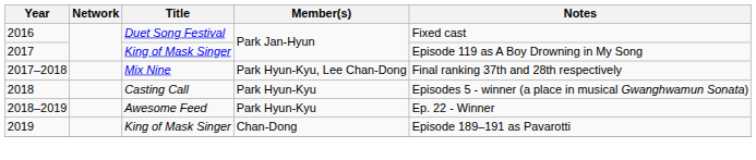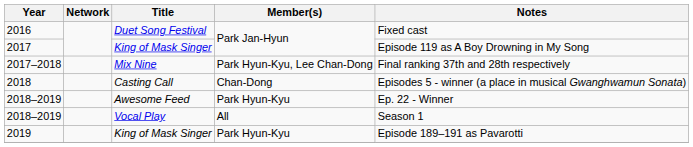2018 | Member(s): Park Hyun-Kyu -> Chan-Dong
+ row: 2018–2019 | Vocal Play | All | Season 1
2019 | Member(s): Chan-Dong -> Park Hyun-Kyu
